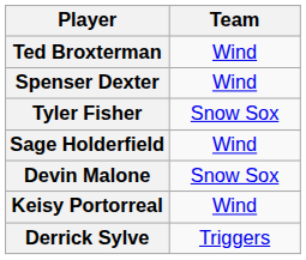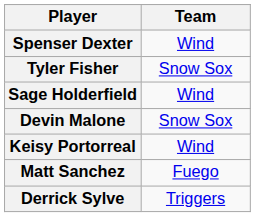- row: Ted Broxterman | Wind
+ row: Matt Sanchez | Fuego
